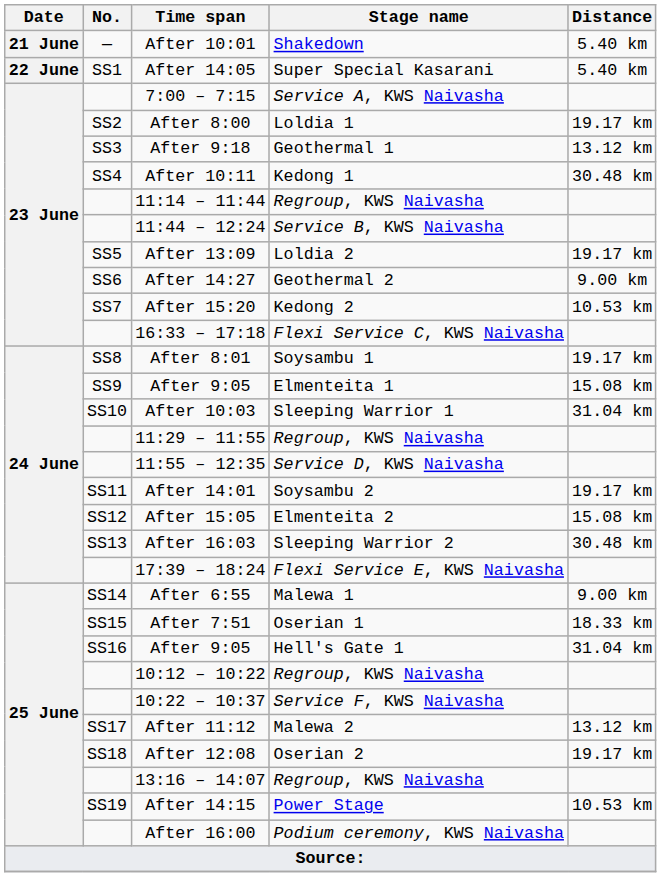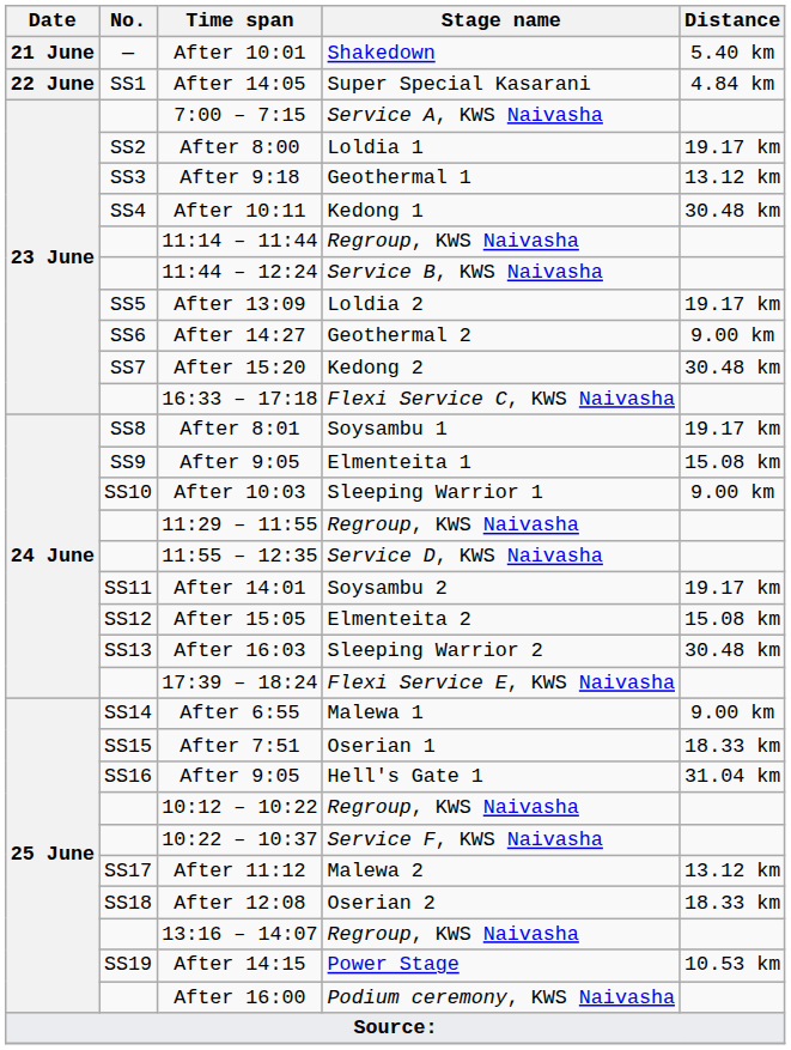After 14:05 | Distance: 5.40 km -> 4.84 km
After 15:20 | Distance: 10.53 km -> 30.48 km
After 10:03 | Distance: 31.04 km -> 9.00 km
After 12:08 | Distance: 19.17 km -> 18.33 km
